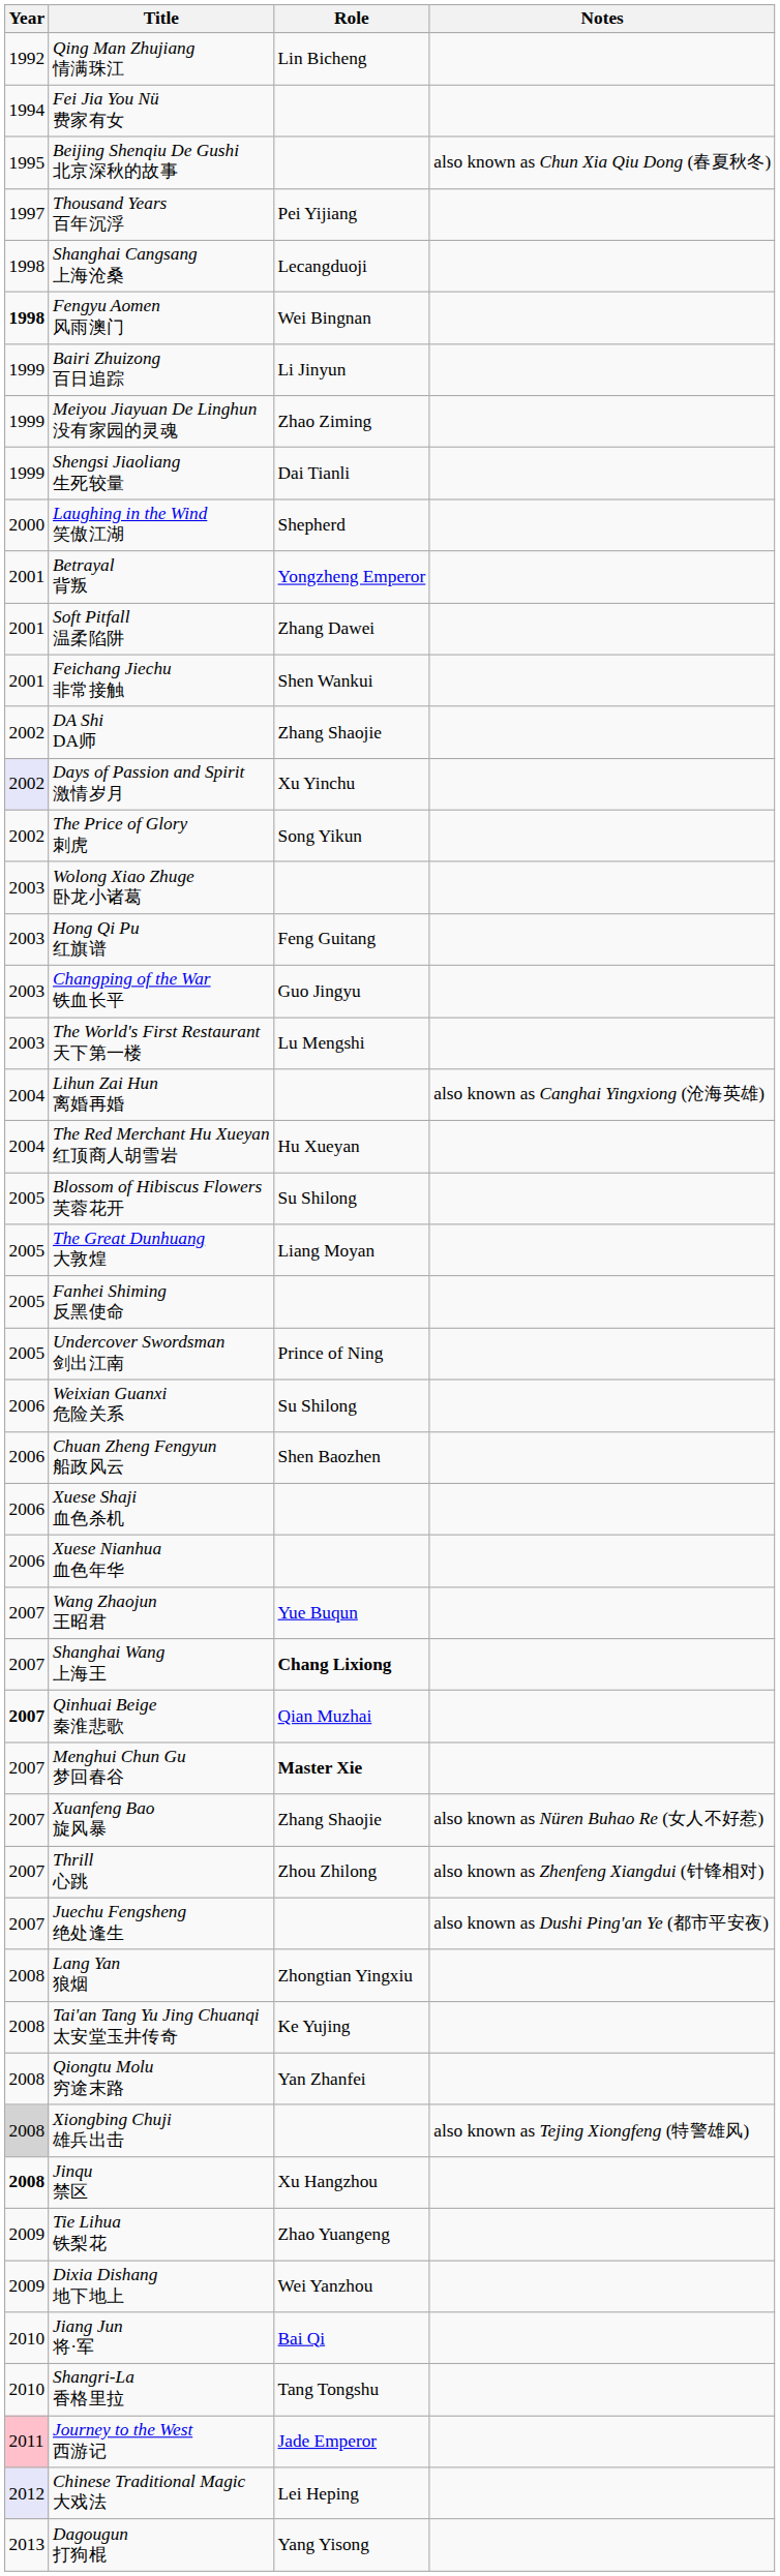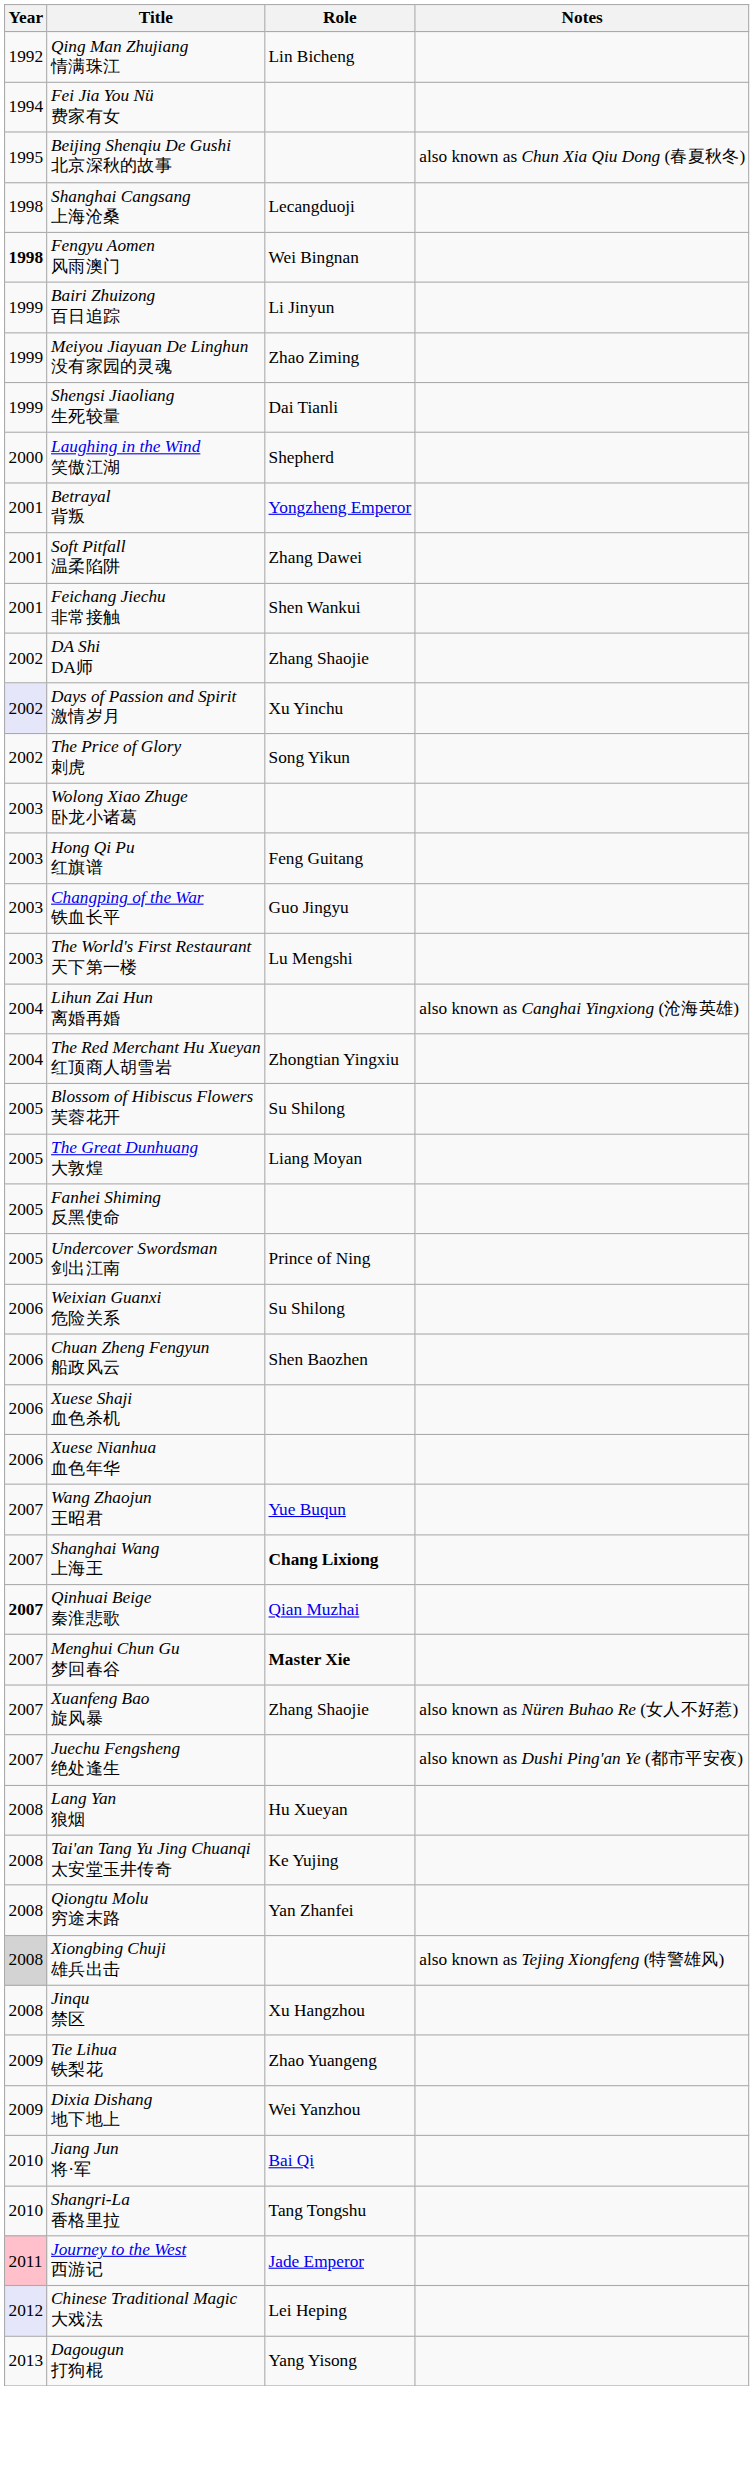- row: 1997 | Thousand Years 百年沉浮 | Pei Yijiang
The Red Merchant Hu Xueyan 红顶商人胡雪岩 | Role: Hu Xueyan -> Zhongtian Yingxiu
- row: 2007 | Thrill 心跳 | Zhou Zhilong | also known as Zhenfeng Xiangdui (针锋相对)
Lang Yan 狼烟 | Role: Zhongtian Yingxiu -> Hu Xueyan
Jinqu 禁区 | Year: bold -> normal
